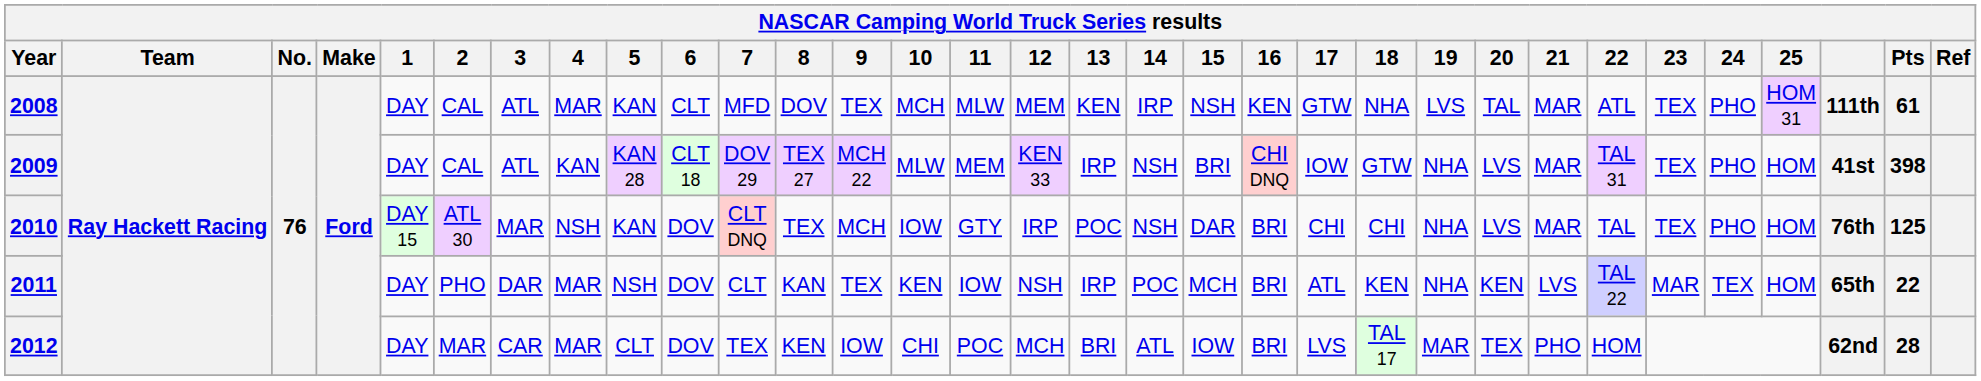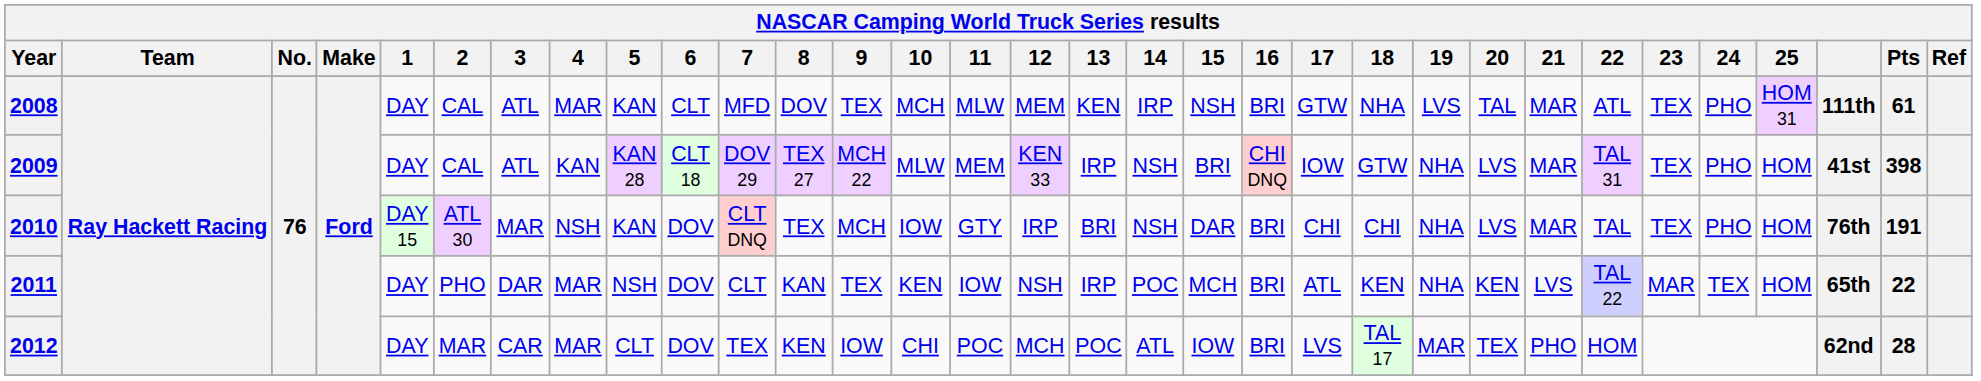2008 | 16: KEN -> BRI
2010 | 13: POC -> BRI
2010 | Pts: 125 -> 191
2012 | 13: BRI -> POC
